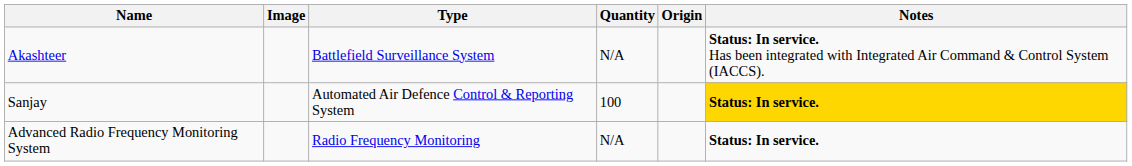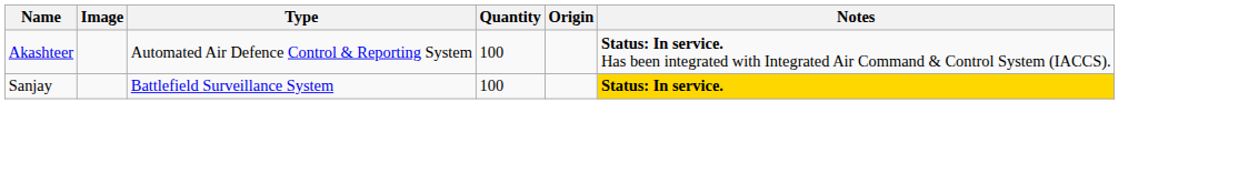Akashteer | Type: Battlefield Surveillance System -> Automated Air Defence Control & Reporting System
Akashteer | Quantity: N/A -> 100
Sanjay | Type: Automated Air Defence Control & Reporting System -> Battlefield Surveillance System
- row: Advanced Radio Frequency Monitoring System | Radio Frequency Monitoring | N/A | Status: In service.
